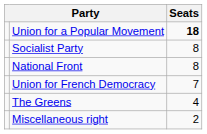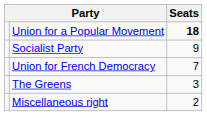Socialist Party | Seats: 8 -> 9
- row: National Front | 8
The Greens | Seats: 4 -> 3
